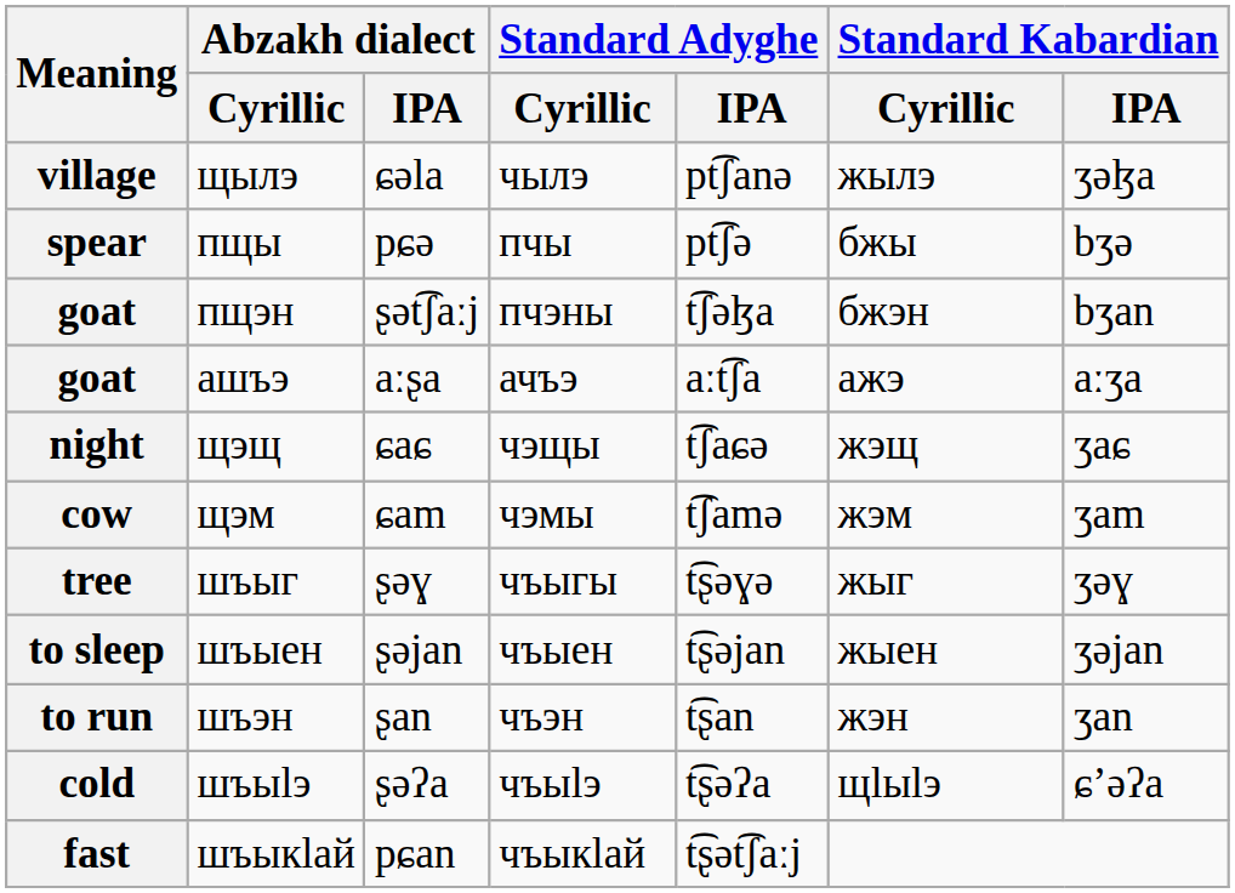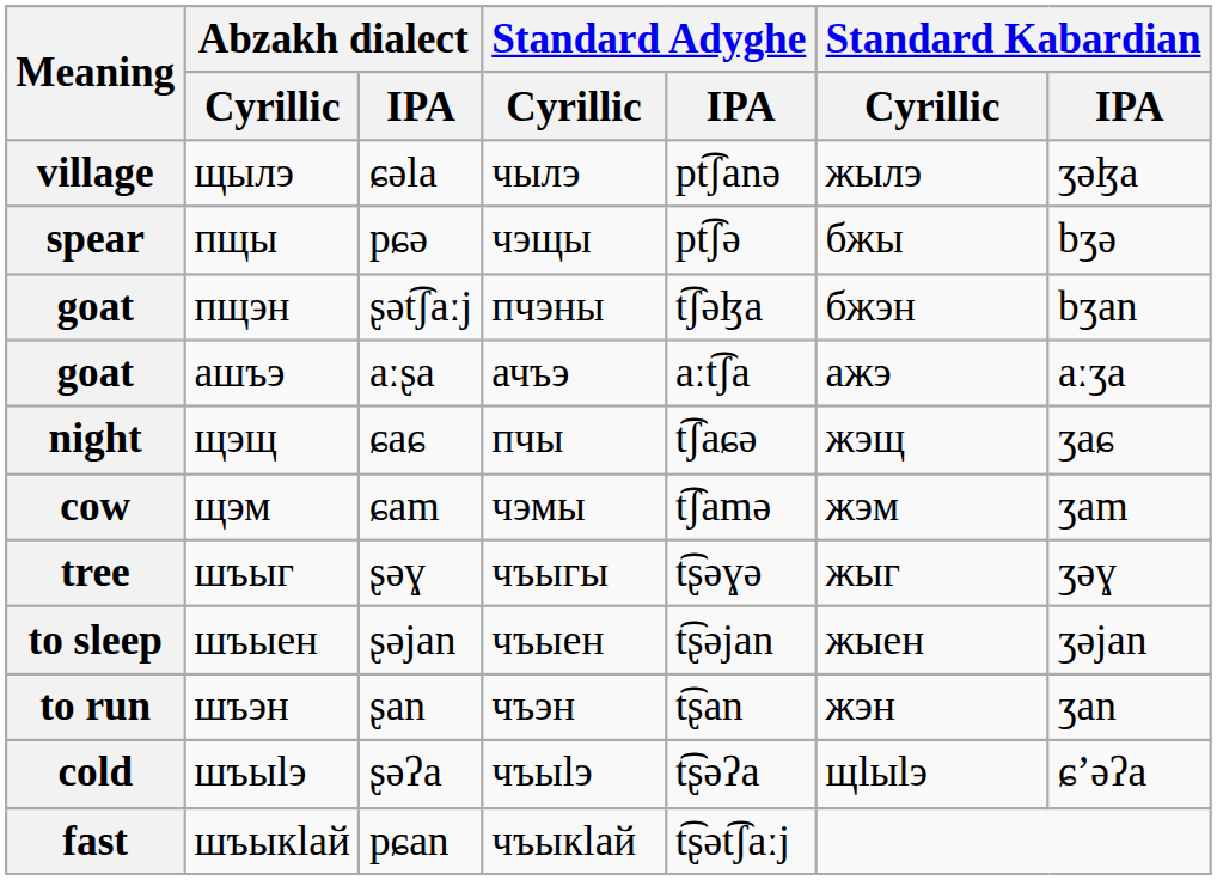spear | Standard Adyghe / Cyrillic: пчы -> чэщы
night | Standard Adyghe / Cyrillic: чэщы -> пчы
